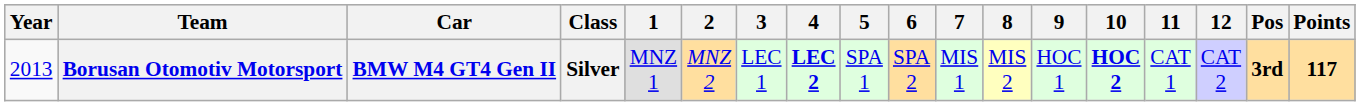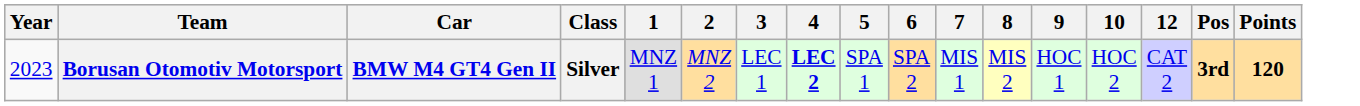- column: 11 | CAT 1
Borusan Otomotiv Motorsport | Year: 2013 -> 2023
Borusan Otomotiv Motorsport | 10: bold -> normal
Borusan Otomotiv Motorsport | Points: 117 -> 120
